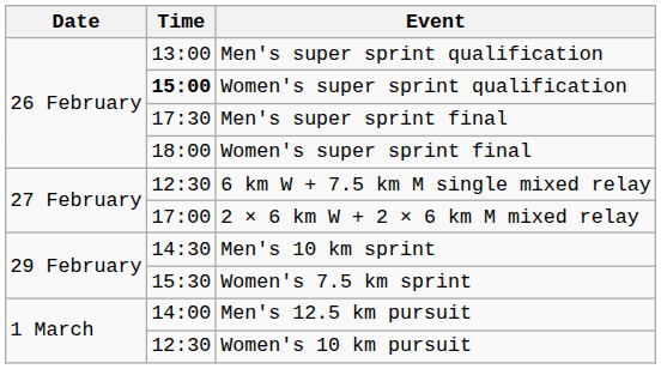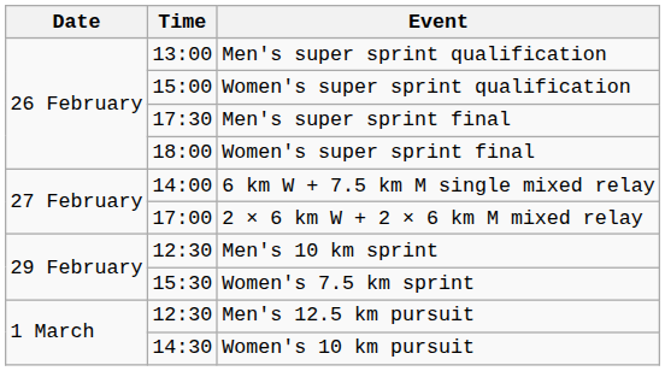Women's super sprint qualification | Time: bold -> normal
6 km W + 7.5 km M single mixed relay | Time: 12:30 -> 14:00
Men's 10 km sprint | Time: 14:30 -> 12:30
Men's 12.5 km pursuit | Time: 14:00 -> 12:30
Women's 10 km pursuit | Time: 12:30 -> 14:30
